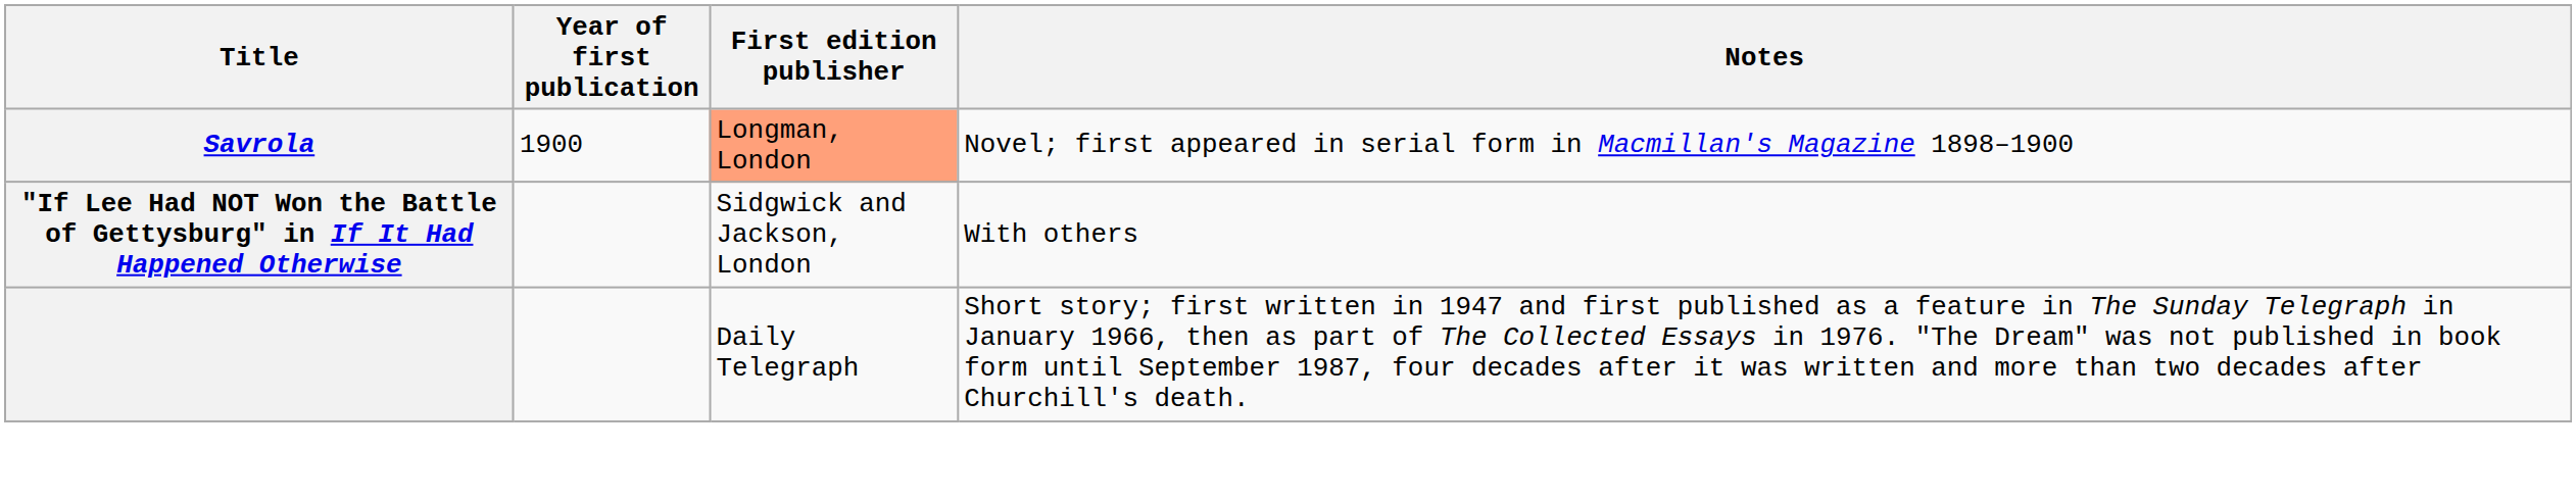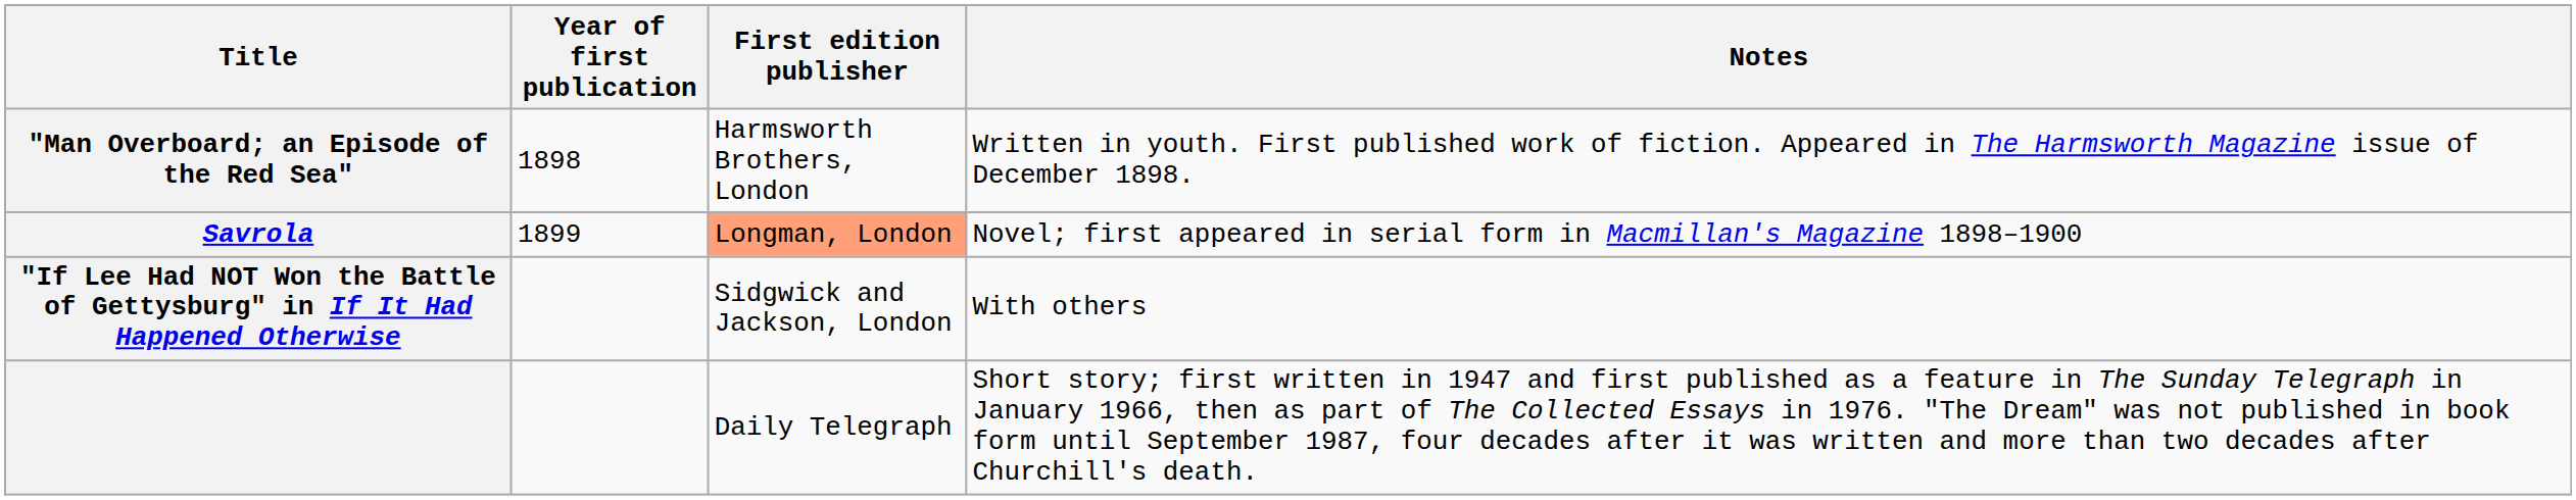+ row: "Man Overboard; an Episode of the Red Sea" | 1898 | Harmsworth Brothers, London | Written in youth. First published work of fiction. Appeared in The Harmsworth Magazine issue of December 1898.
Savrola | Year of first publication: 1900 -> 1899
